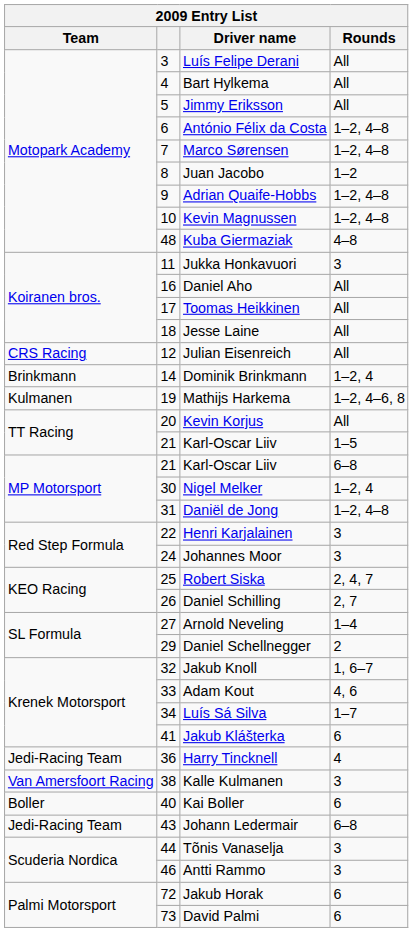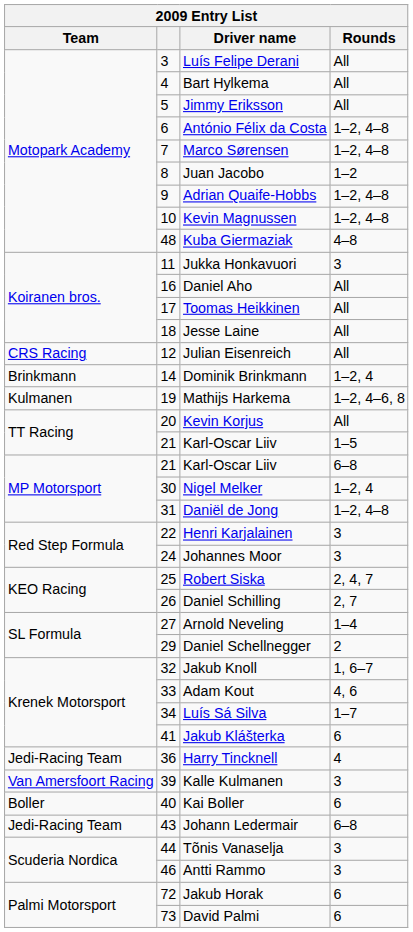Kalle Kulmanen | column 2: 38 -> 39
